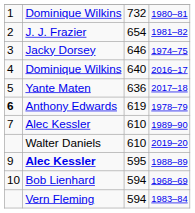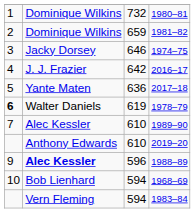1981–82 | column 2: J. J. Frazier -> Dominique Wilkins
1981–82 | column 3: 654 -> 659
2016–17 | column 2: Dominique Wilkins -> J. J. Frazier
2016–17 | column 3: 640 -> 642
1978–79 | column 2: Anthony Edwards -> Walter Daniels
2019–20 | column 2: Walter Daniels -> Anthony Edwards
1988–89 | column 3: 595 -> 596
